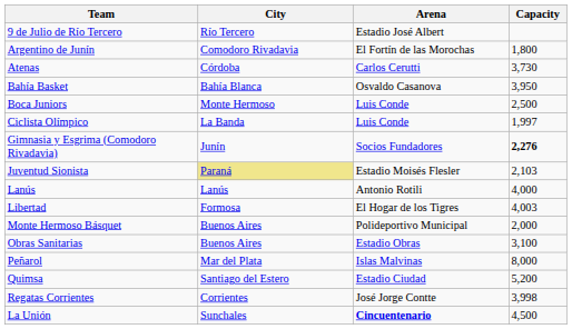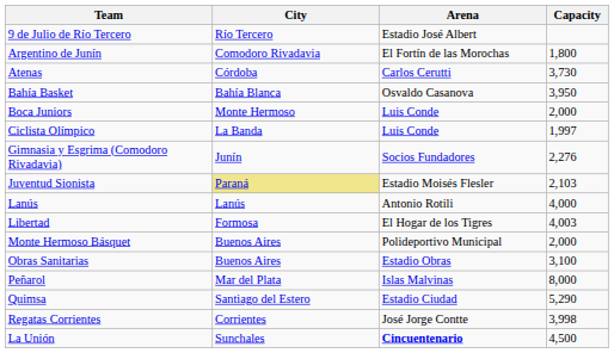Boca Juniors | Capacity: 2,500 -> 2,000
Gimnasia y Esgrima (Comodoro Rivadavia) | Capacity: bold -> normal
Quimsa | Capacity: 5,200 -> 5,290
